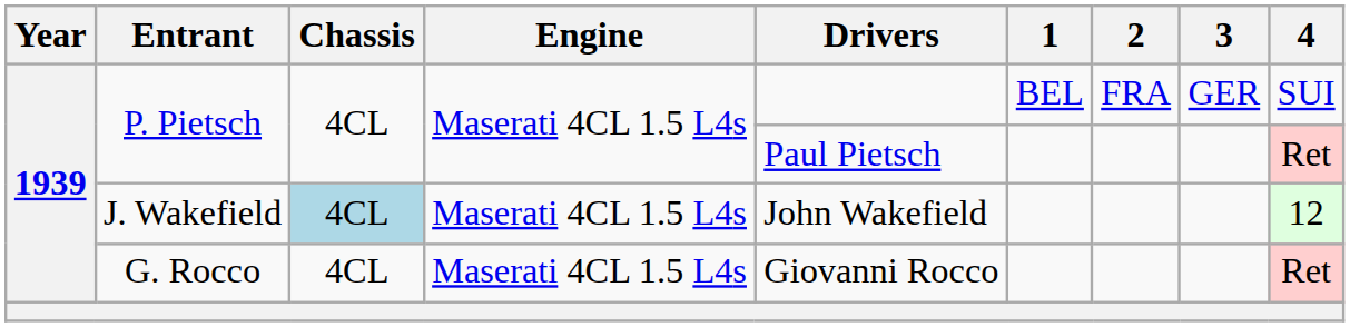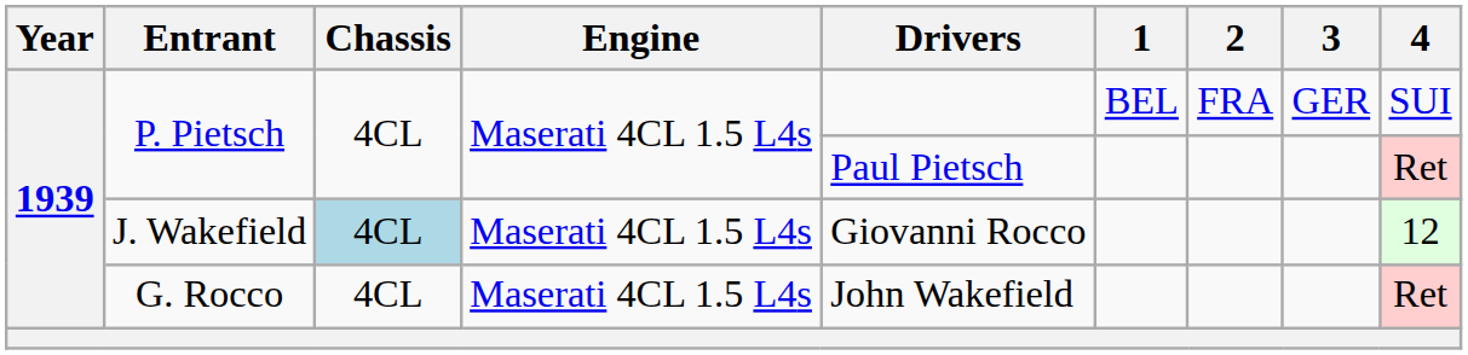J. Wakefield | Drivers: John Wakefield -> Giovanni Rocco
G. Rocco | Drivers: Giovanni Rocco -> John Wakefield
